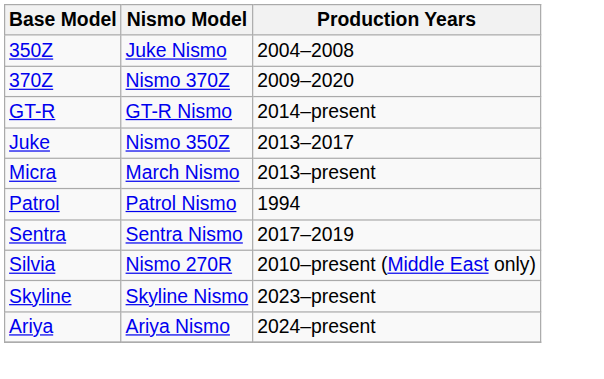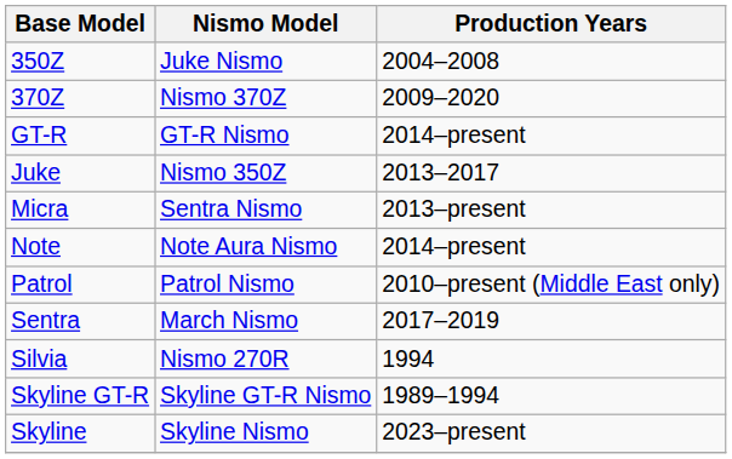Micra | Nismo Model: March Nismo -> Sentra Nismo
+ row: Note | Note Aura Nismo | 2014–present
Patrol | Production Years: 1994 -> 2010–present (Middle East only)
Sentra | Nismo Model: Sentra Nismo -> March Nismo
Silvia | Production Years: 2010–present (Middle East only) -> 1994
+ row: Skyline GT-R | Skyline GT-R Nismo | 1989–1994
- row: Ariya | Ariya Nismo | 2024–present
